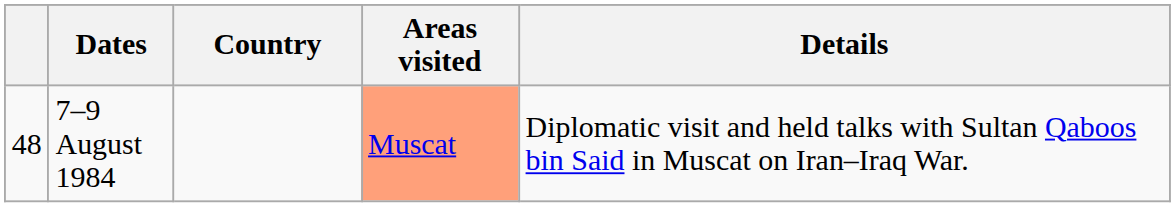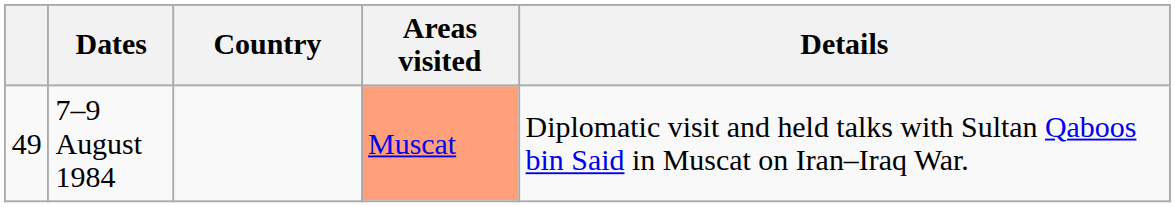7–9 August 1984 | column 1: 48 -> 49
